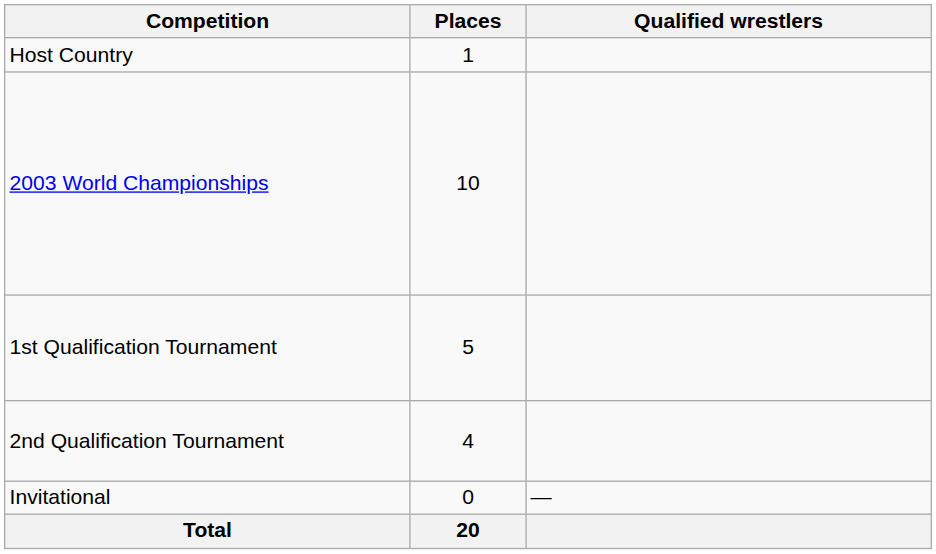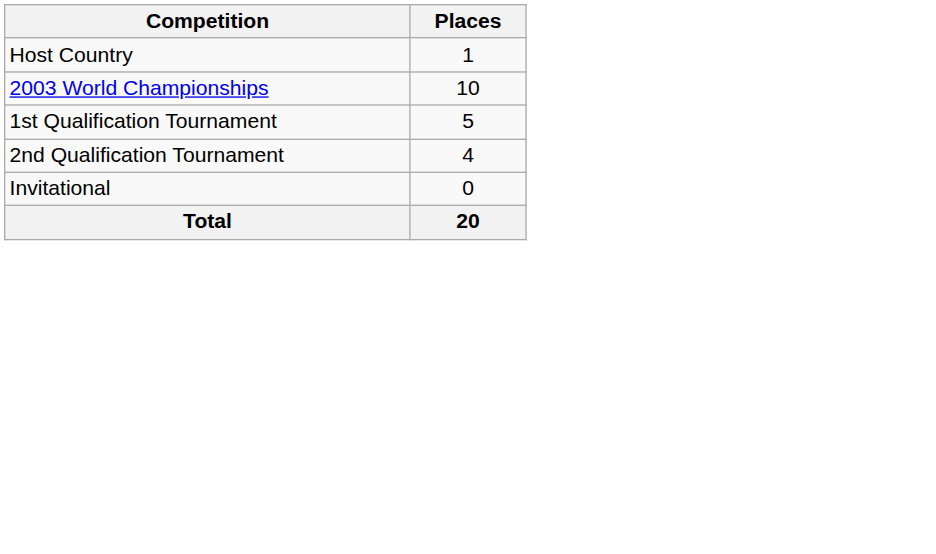- column: Qualified wrestlers | —
